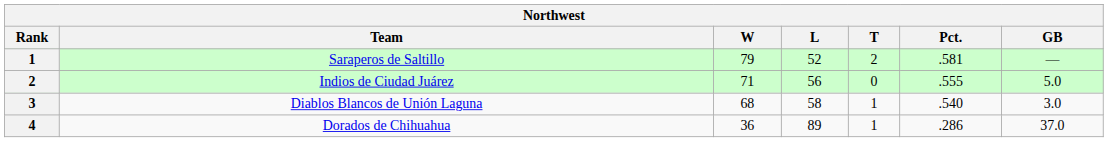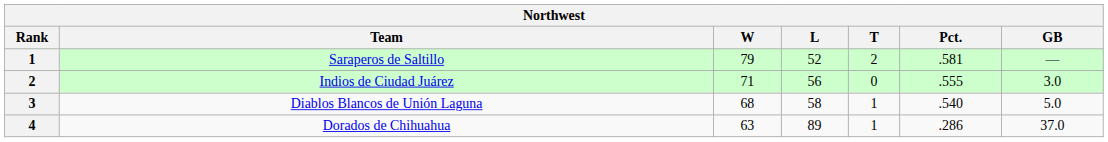Indios de Ciudad Juárez | GB: 5.0 -> 3.0
Diablos Blancos de Unión Laguna | GB: 3.0 -> 5.0
Dorados de Chihuahua | W: 36 -> 63
